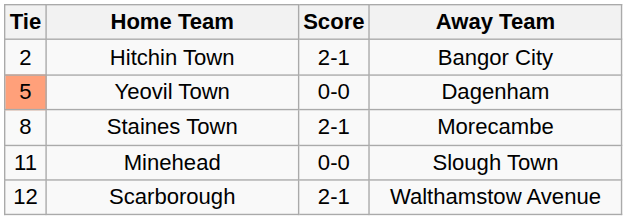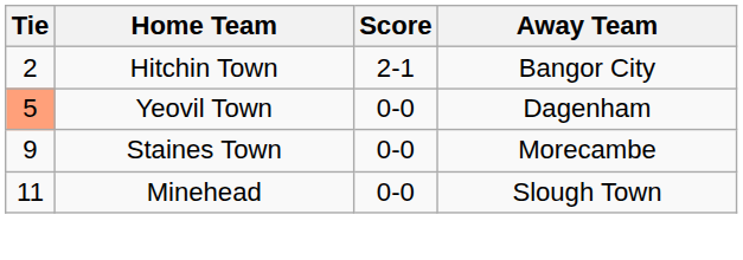Staines Town | Tie: 8 -> 9
Staines Town | Score: 2-1 -> 0-0
- row: 12 | Scarborough | 2-1 | Walthamstow Avenue
